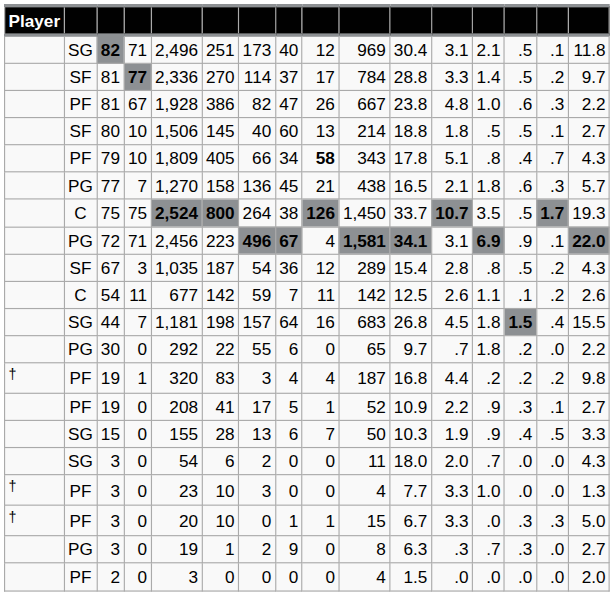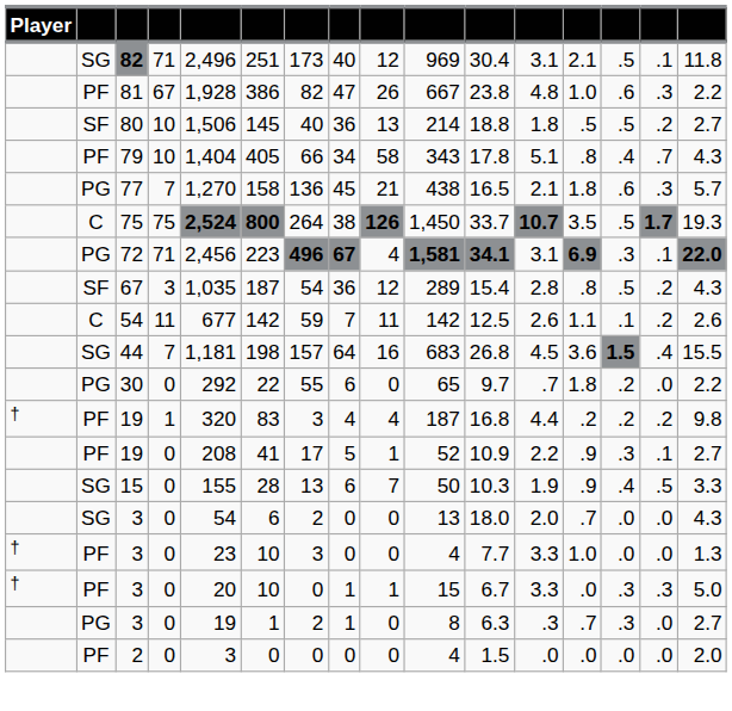- row: SF | 81 | 77 | 2,336 | 270 | 114 | 37 | 17 | 784 | 28.8 | 3.3 | 1.4 | .5 | .2 | 9.7
80 | column 8: 60 -> 36
80 | column 15: .1 -> .2
79 | column 5: 1,809 -> 1,404
79 | column 9: bold -> normal
72 | column 14: .9 -> .3
44 | column 13: 1.8 -> 3.6
SG / 3 | column 10: 11 -> 13
PG / 3 | column 8: 9 -> 1
